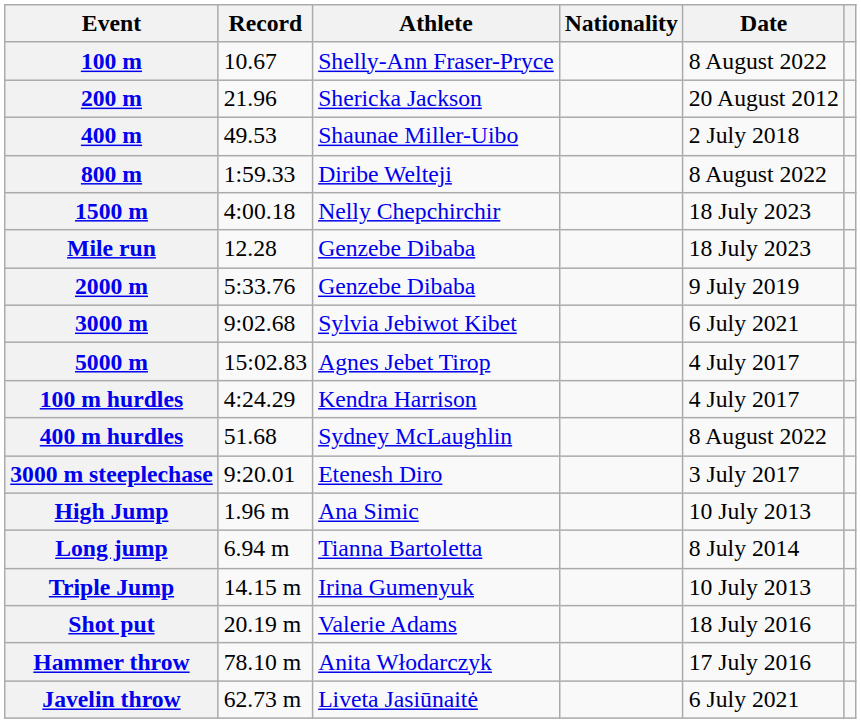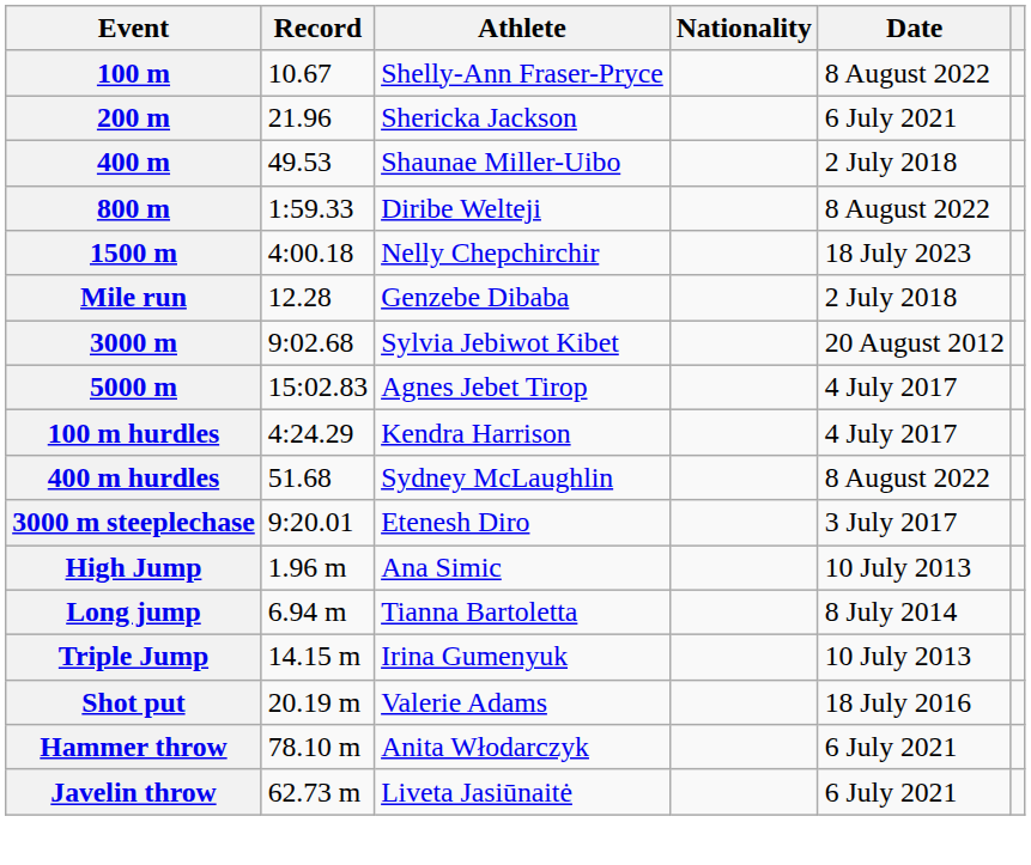200 m | Date: 20 August 2012 -> 6 July 2021
Mile run | Date: 18 July 2023 -> 2 July 2018
- row: 2000 m | 5:33.76 | Genzebe Dibaba | 9 July 2019
3000 m | Date: 6 July 2021 -> 20 August 2012
Hammer throw | Date: 17 July 2016 -> 6 July 2021
